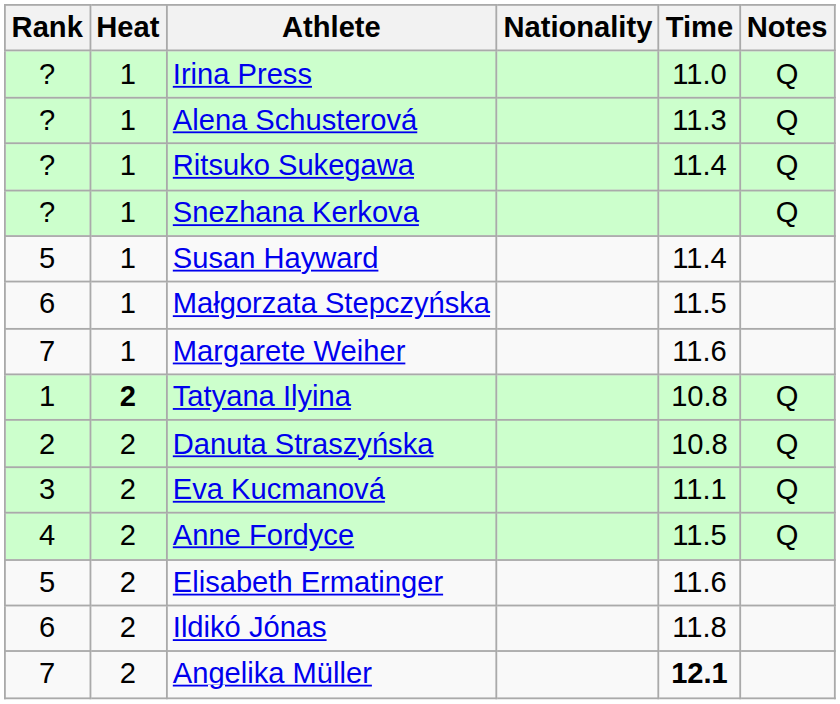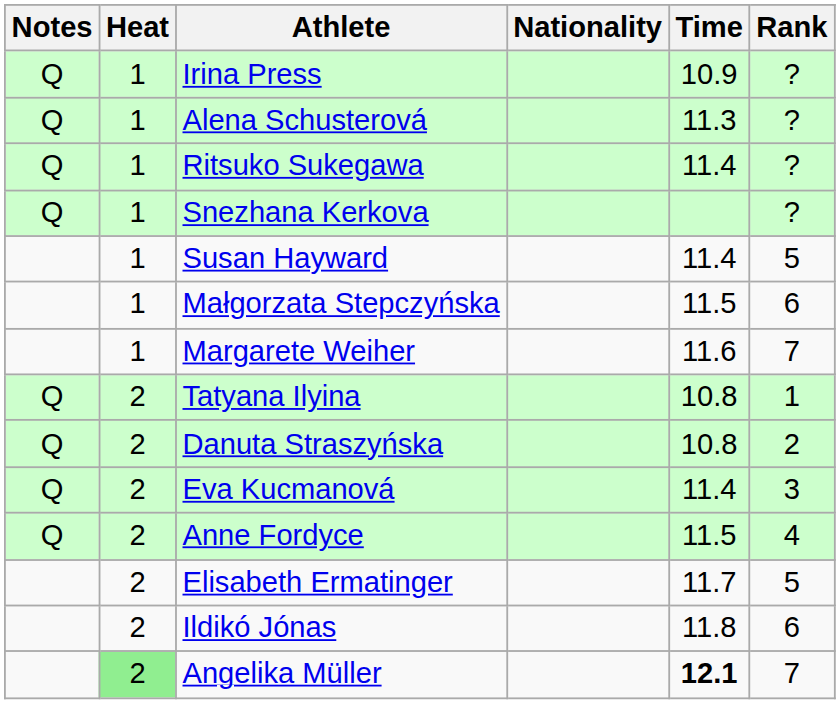columns swapped: Rank <-> Notes
Irina Press | Time: 11.0 -> 10.9
Tatyana Ilyina | Heat: bold -> normal
Eva Kucmanová | Time: 11.1 -> 11.4
Elisabeth Ermatinger | Time: 11.6 -> 11.7
Angelika Müller | Heat: no background -> lightgreen background
